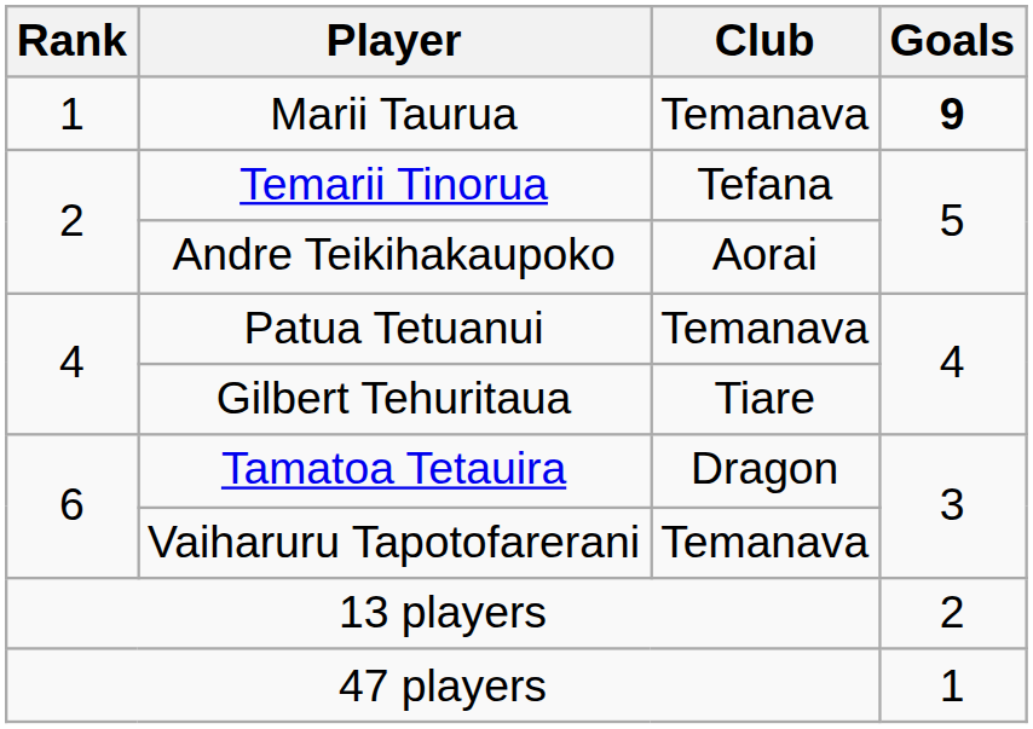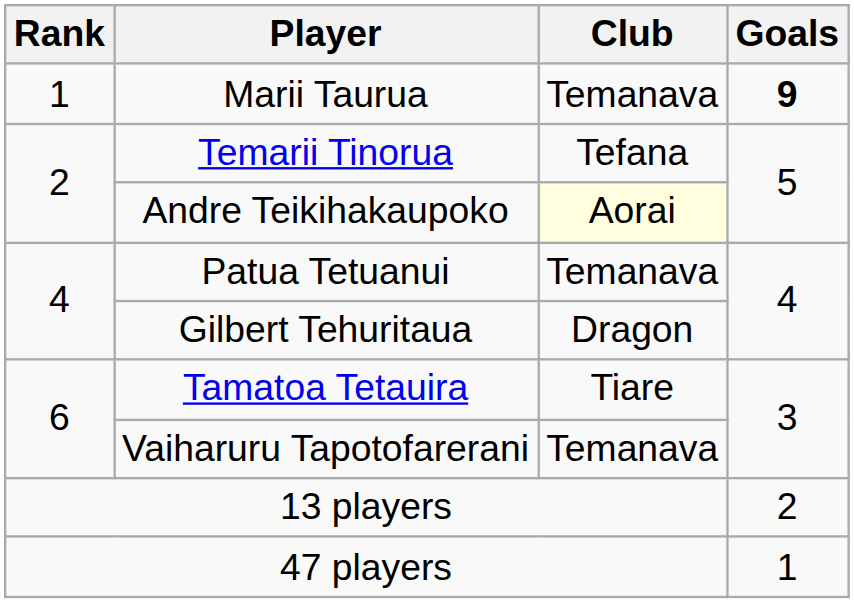Andre Teikihakaupoko | Club: no background -> lightyellow background
Gilbert Tehuritaua | Club: Tiare -> Dragon
Tamatoa Tetauira | Club: Dragon -> Tiare
